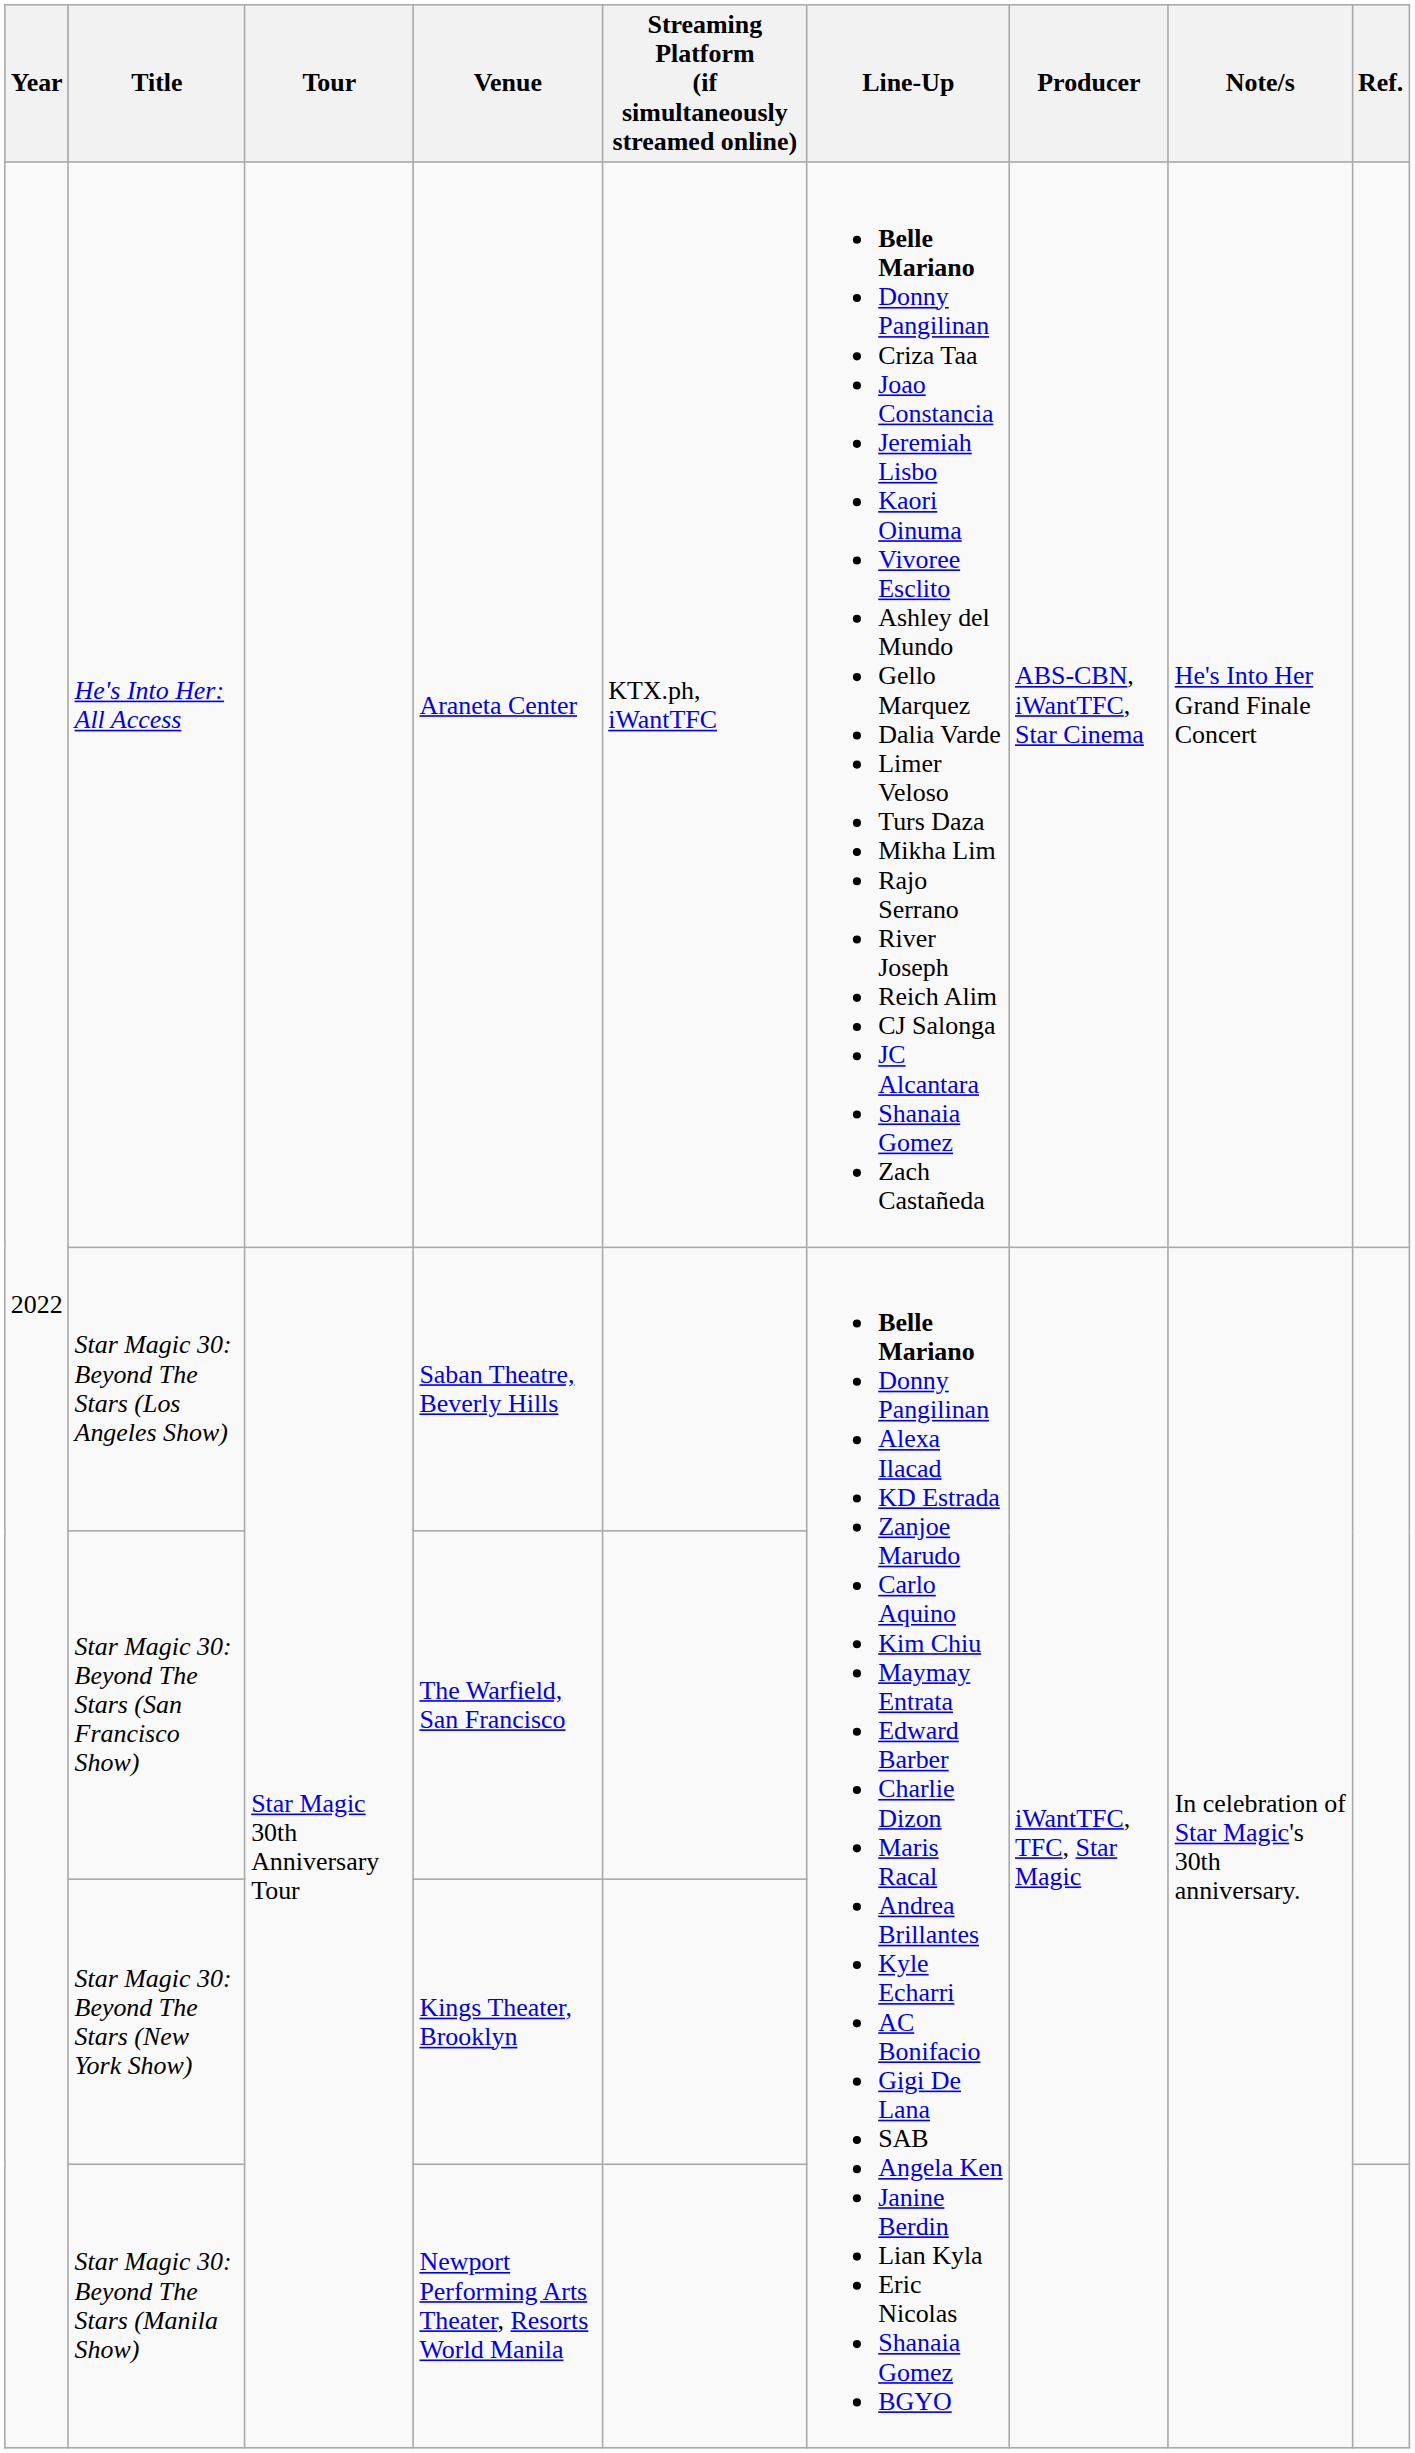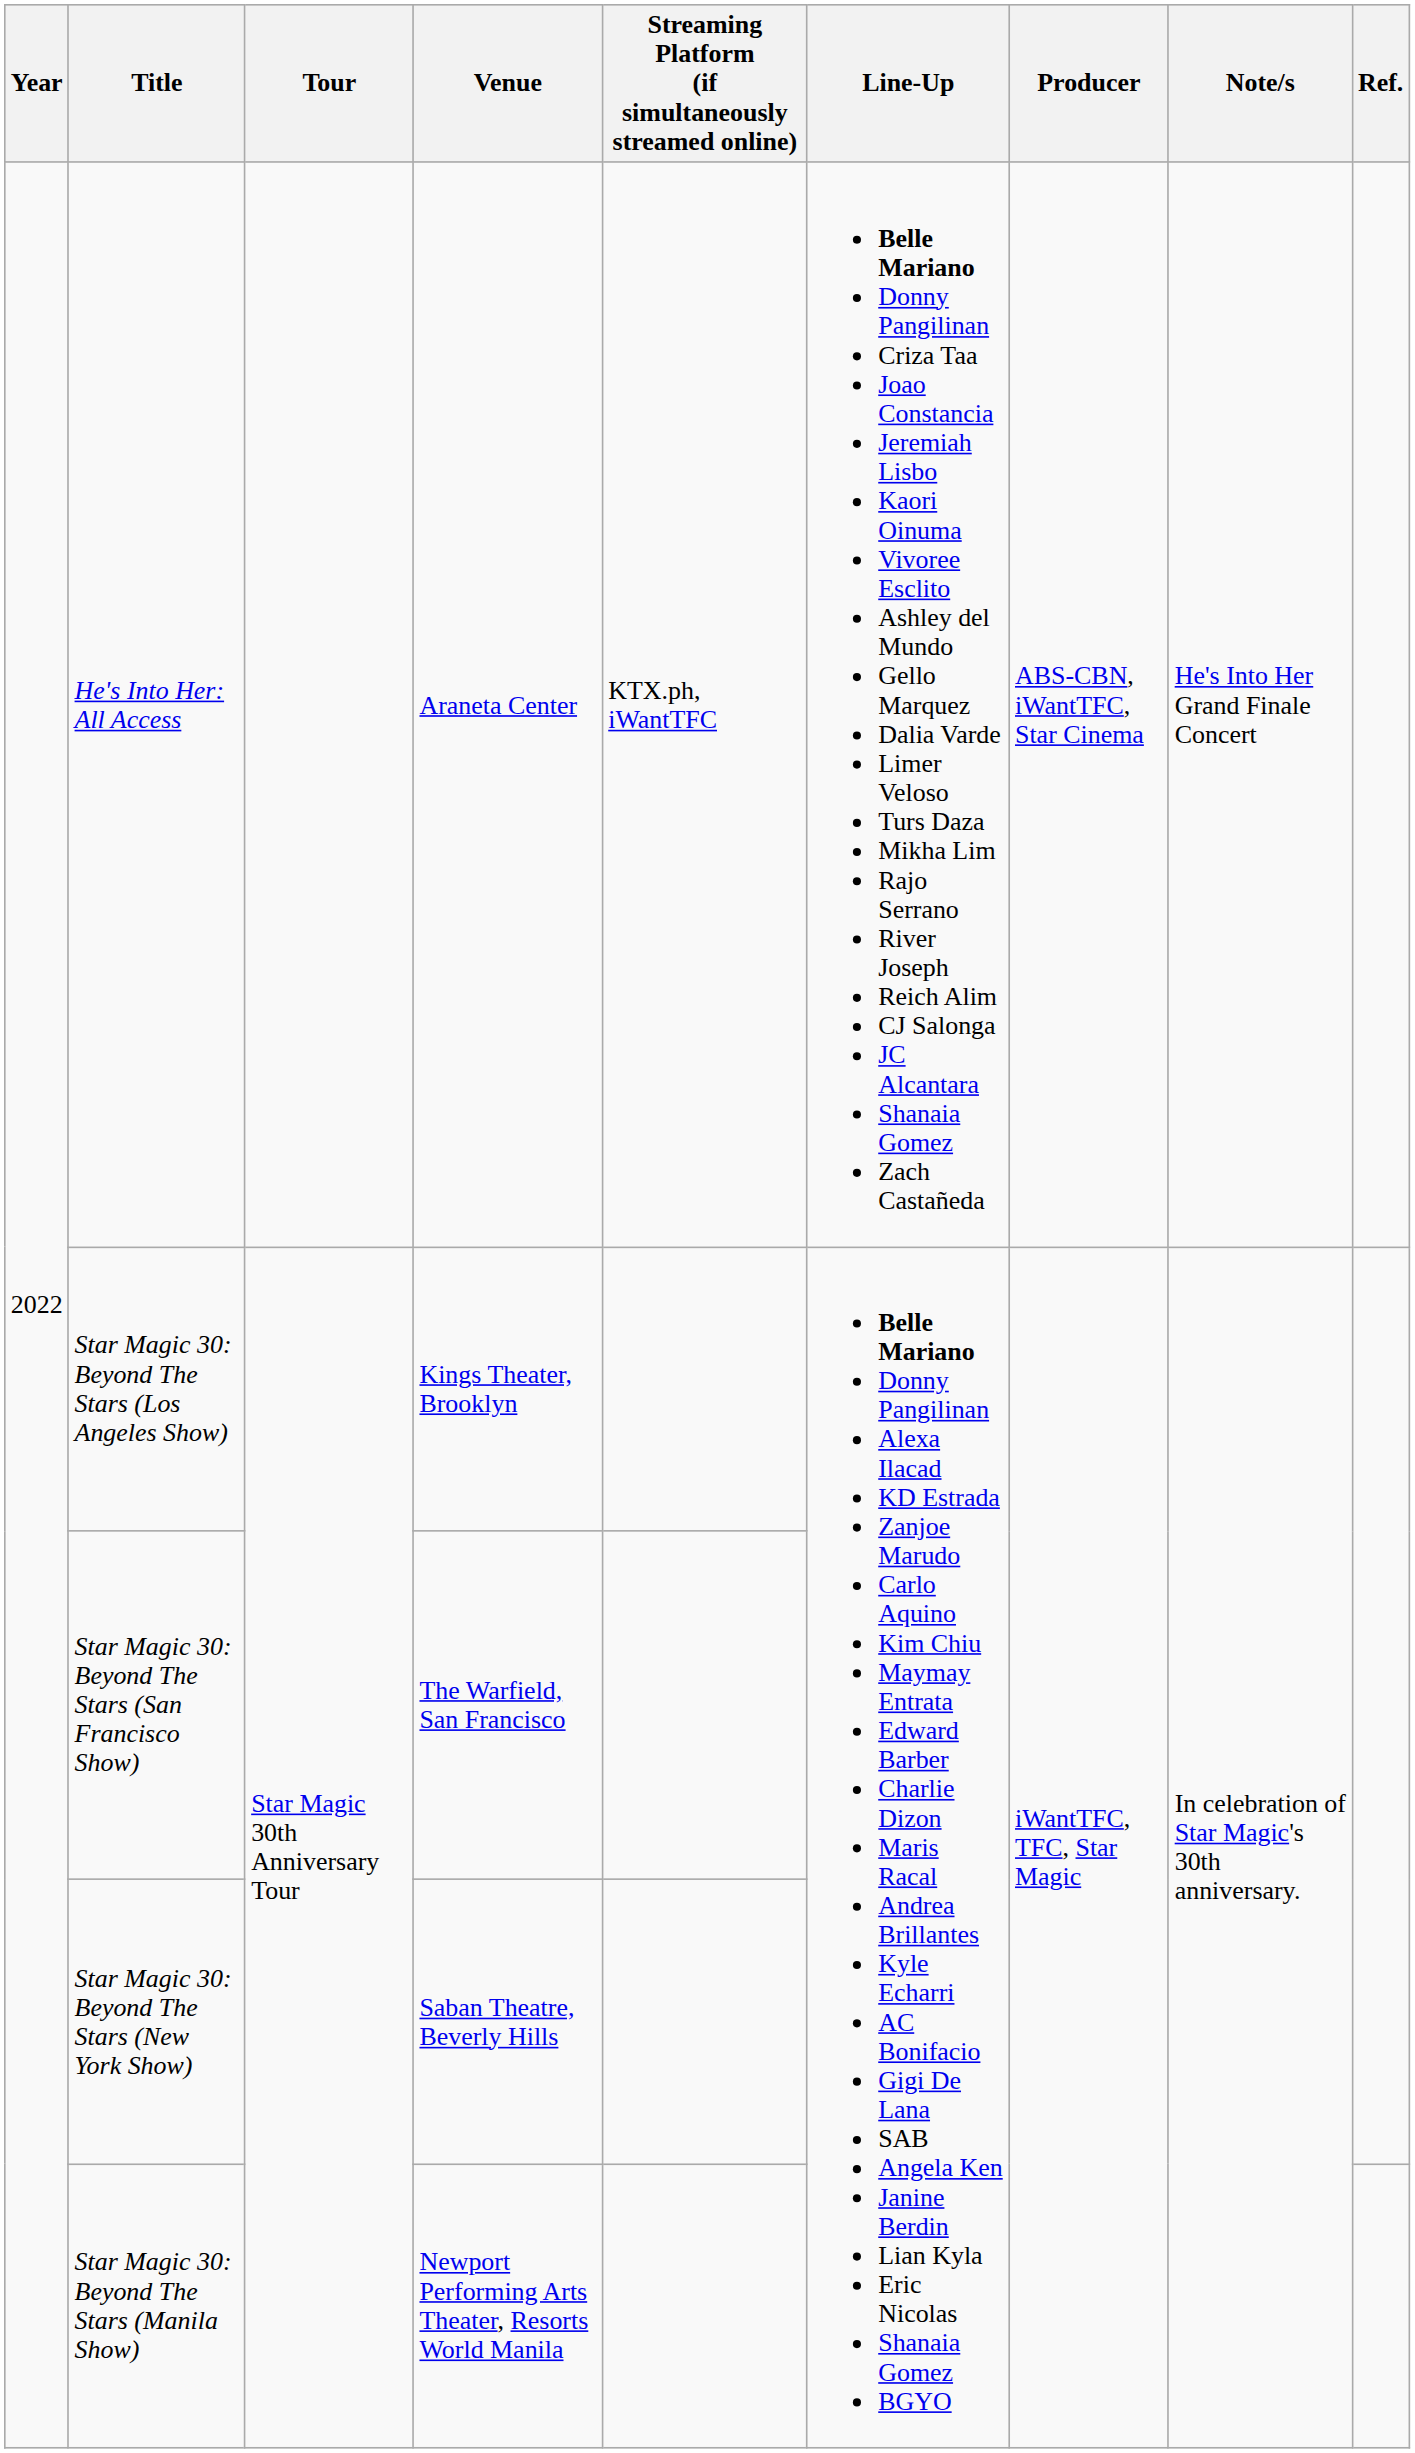Star Magic 30: Beyond The Stars (Los Angeles Show) | Venue: Saban Theatre, Beverly Hills -> Kings Theater, Brooklyn
Star Magic 30: Beyond The Stars (New York Show) | Venue: Kings Theater, Brooklyn -> Saban Theatre, Beverly Hills
